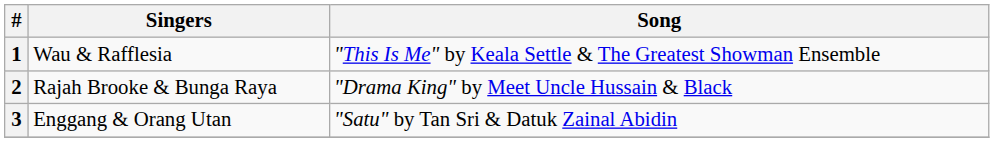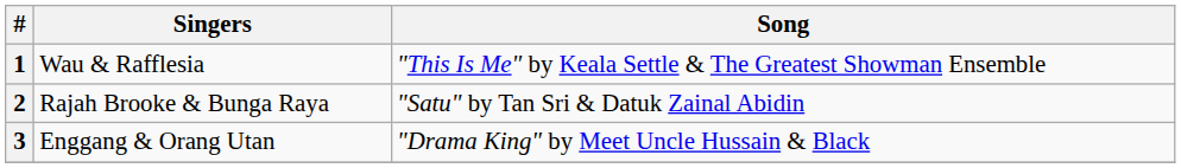2 | Song: "Drama King" by Meet Uncle Hussain & Black -> "Satu" by Tan Sri & Datuk Zainal Abidin
3 | Song: "Satu" by Tan Sri & Datuk Zainal Abidin -> "Drama King" by Meet Uncle Hussain & Black
